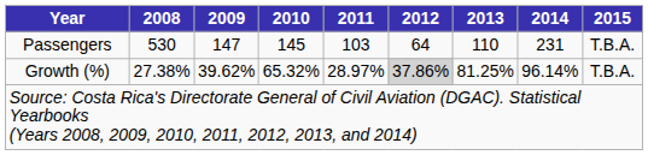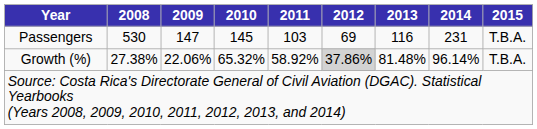Passengers | 2012: 64 -> 69
Passengers | 2013: 110 -> 116
Growth (%) | 2009: 39.62% -> 22.06%
Growth (%) | 2011: 28.97% -> 58.92%
Growth (%) | 2013: 81.25% -> 81.48%
